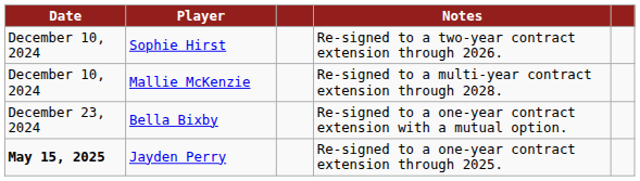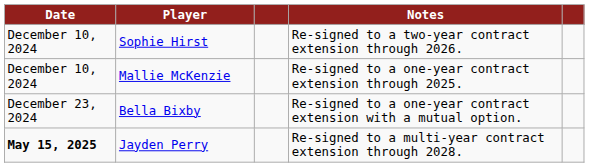Mallie McKenzie | Notes: Re-signed to a multi-year contract extension through 2028. -> Re-signed to a one-year contract extension through 2025.
Jayden Perry | Notes: Re-signed to a one-year contract extension through 2025. -> Re-signed to a multi-year contract extension through 2028.
